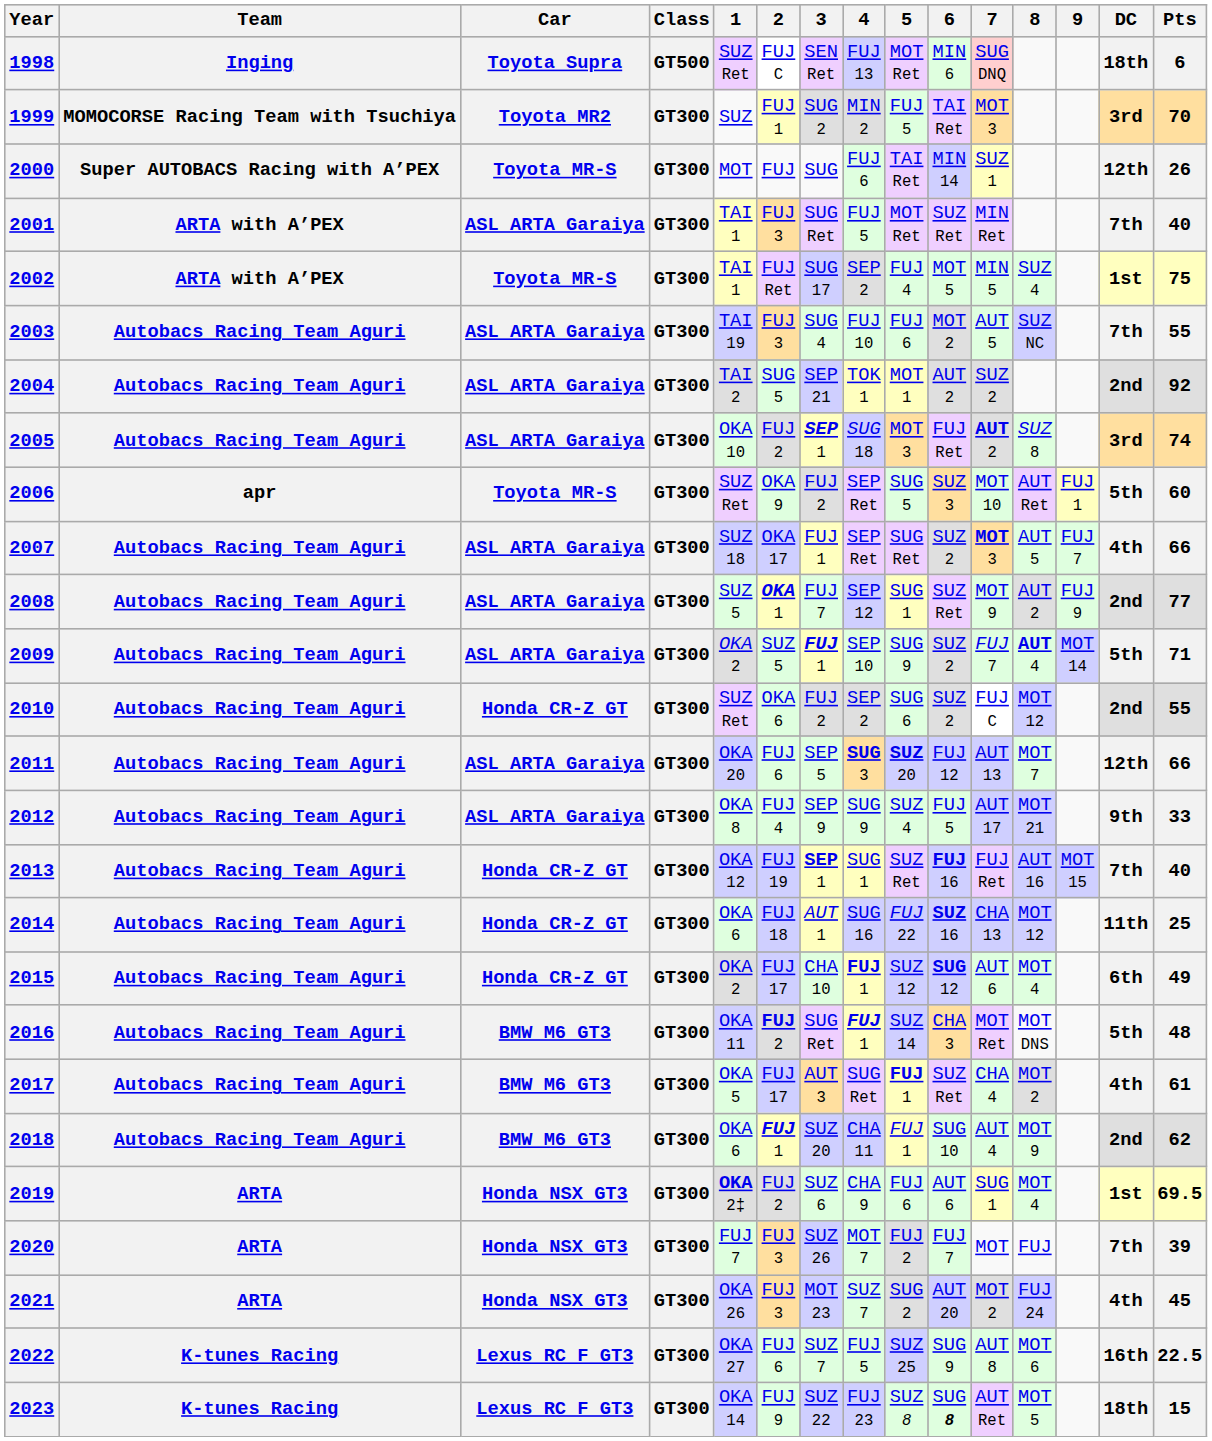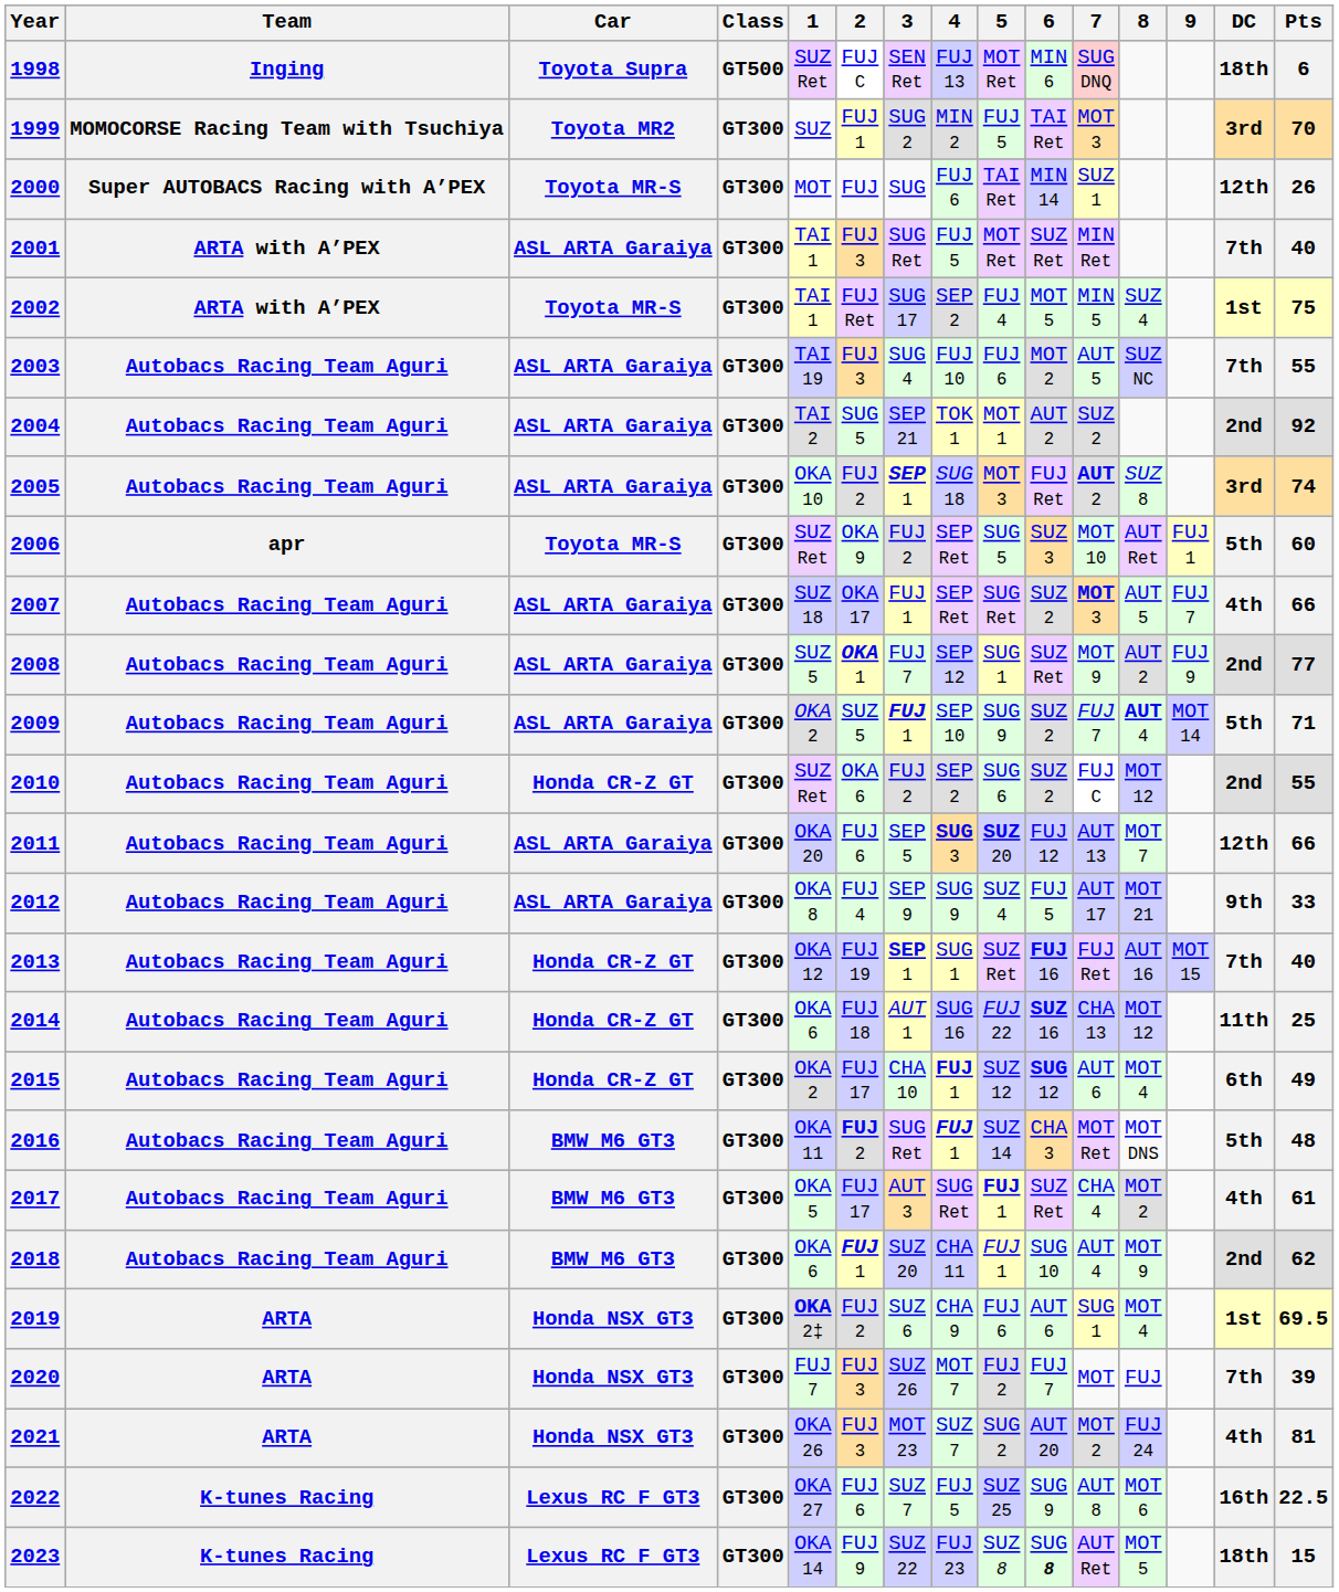2021 | Pts: 45 -> 81
